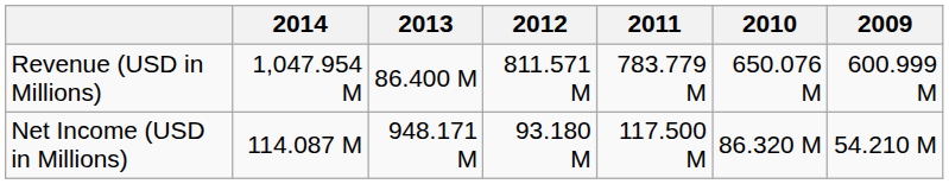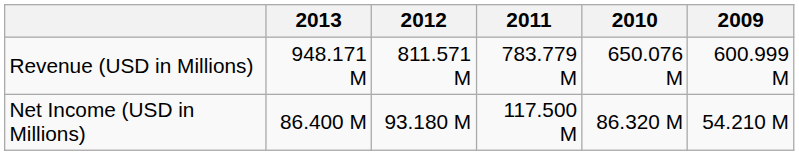- column: 2014 | 1,047.954 M | 114.087 M
Revenue (USD in Millions) | 2013: 86.400 M -> 948.171 M
Net Income (USD in Millions) | 2013: 948.171 M -> 86.400 M
